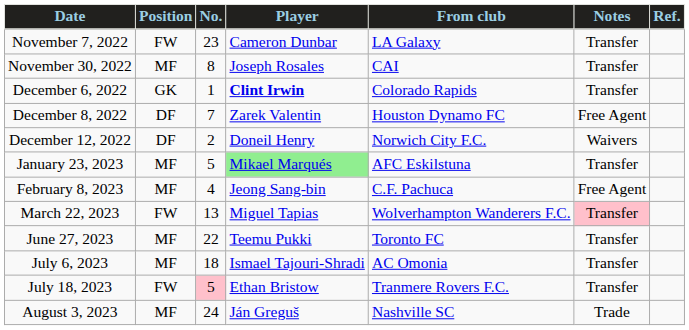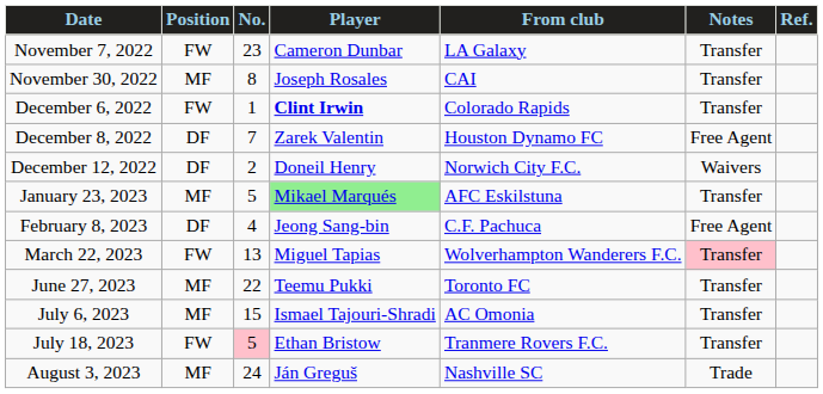December 6, 2022 | Position: GK -> FW
February 8, 2023 | Position: MF -> DF
July 6, 2023 | No.: 18 -> 15
